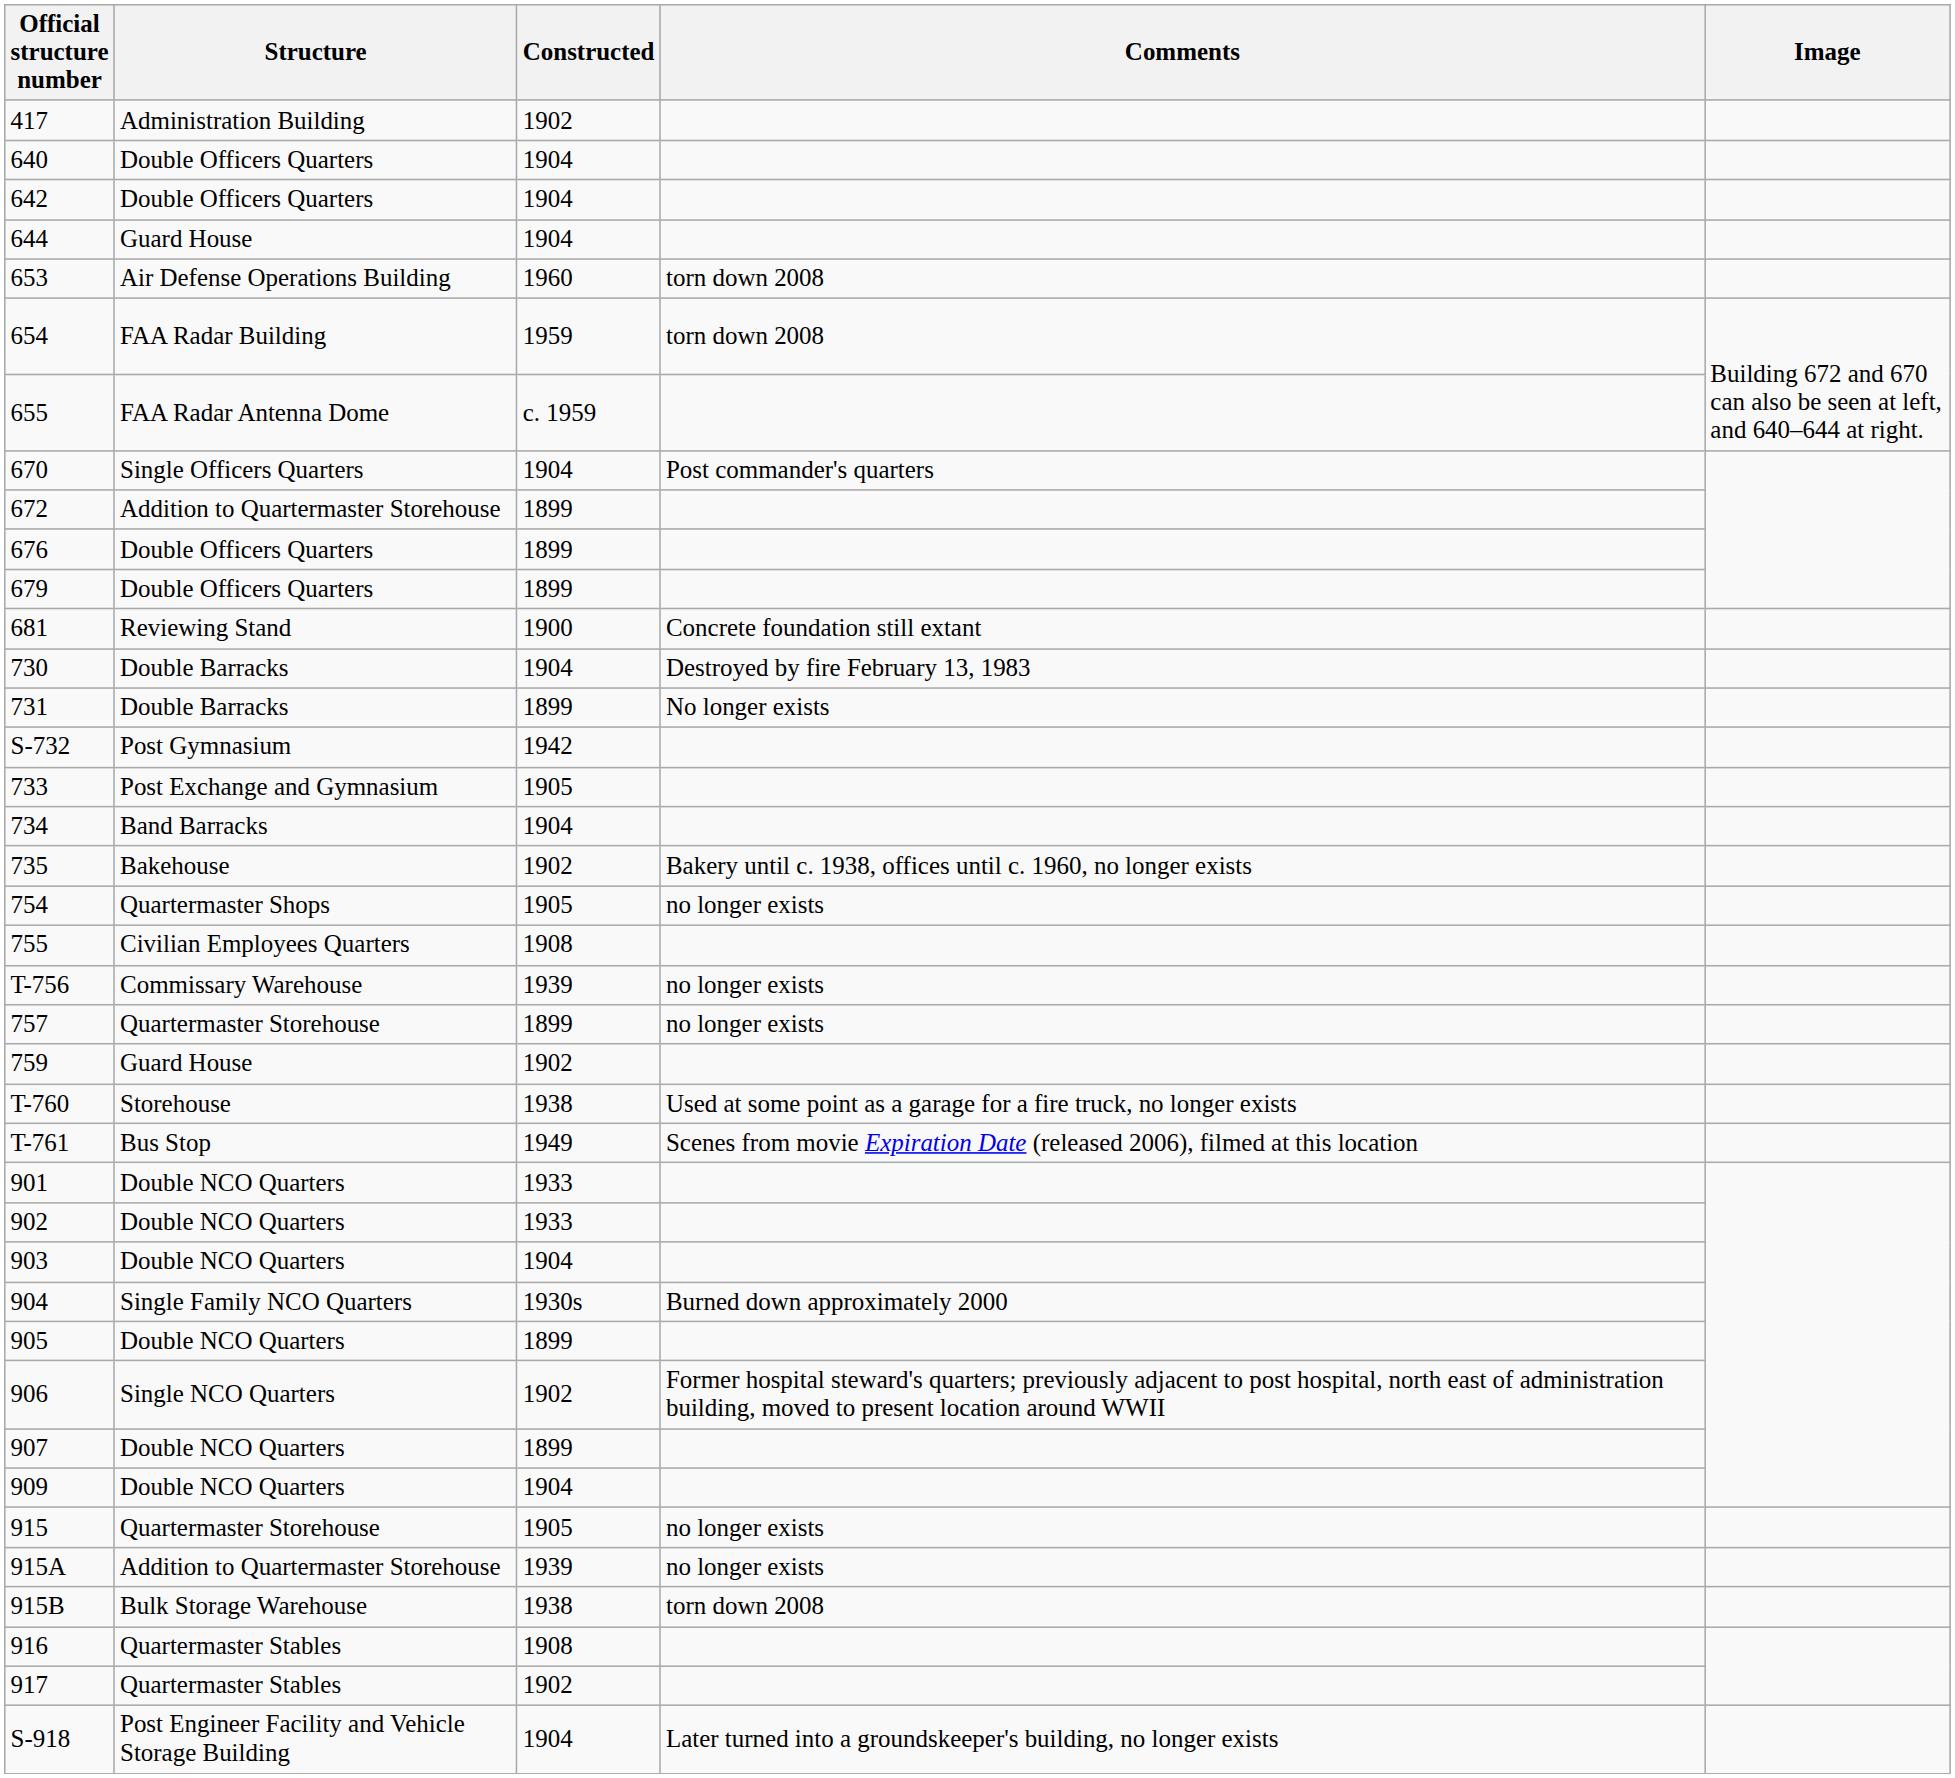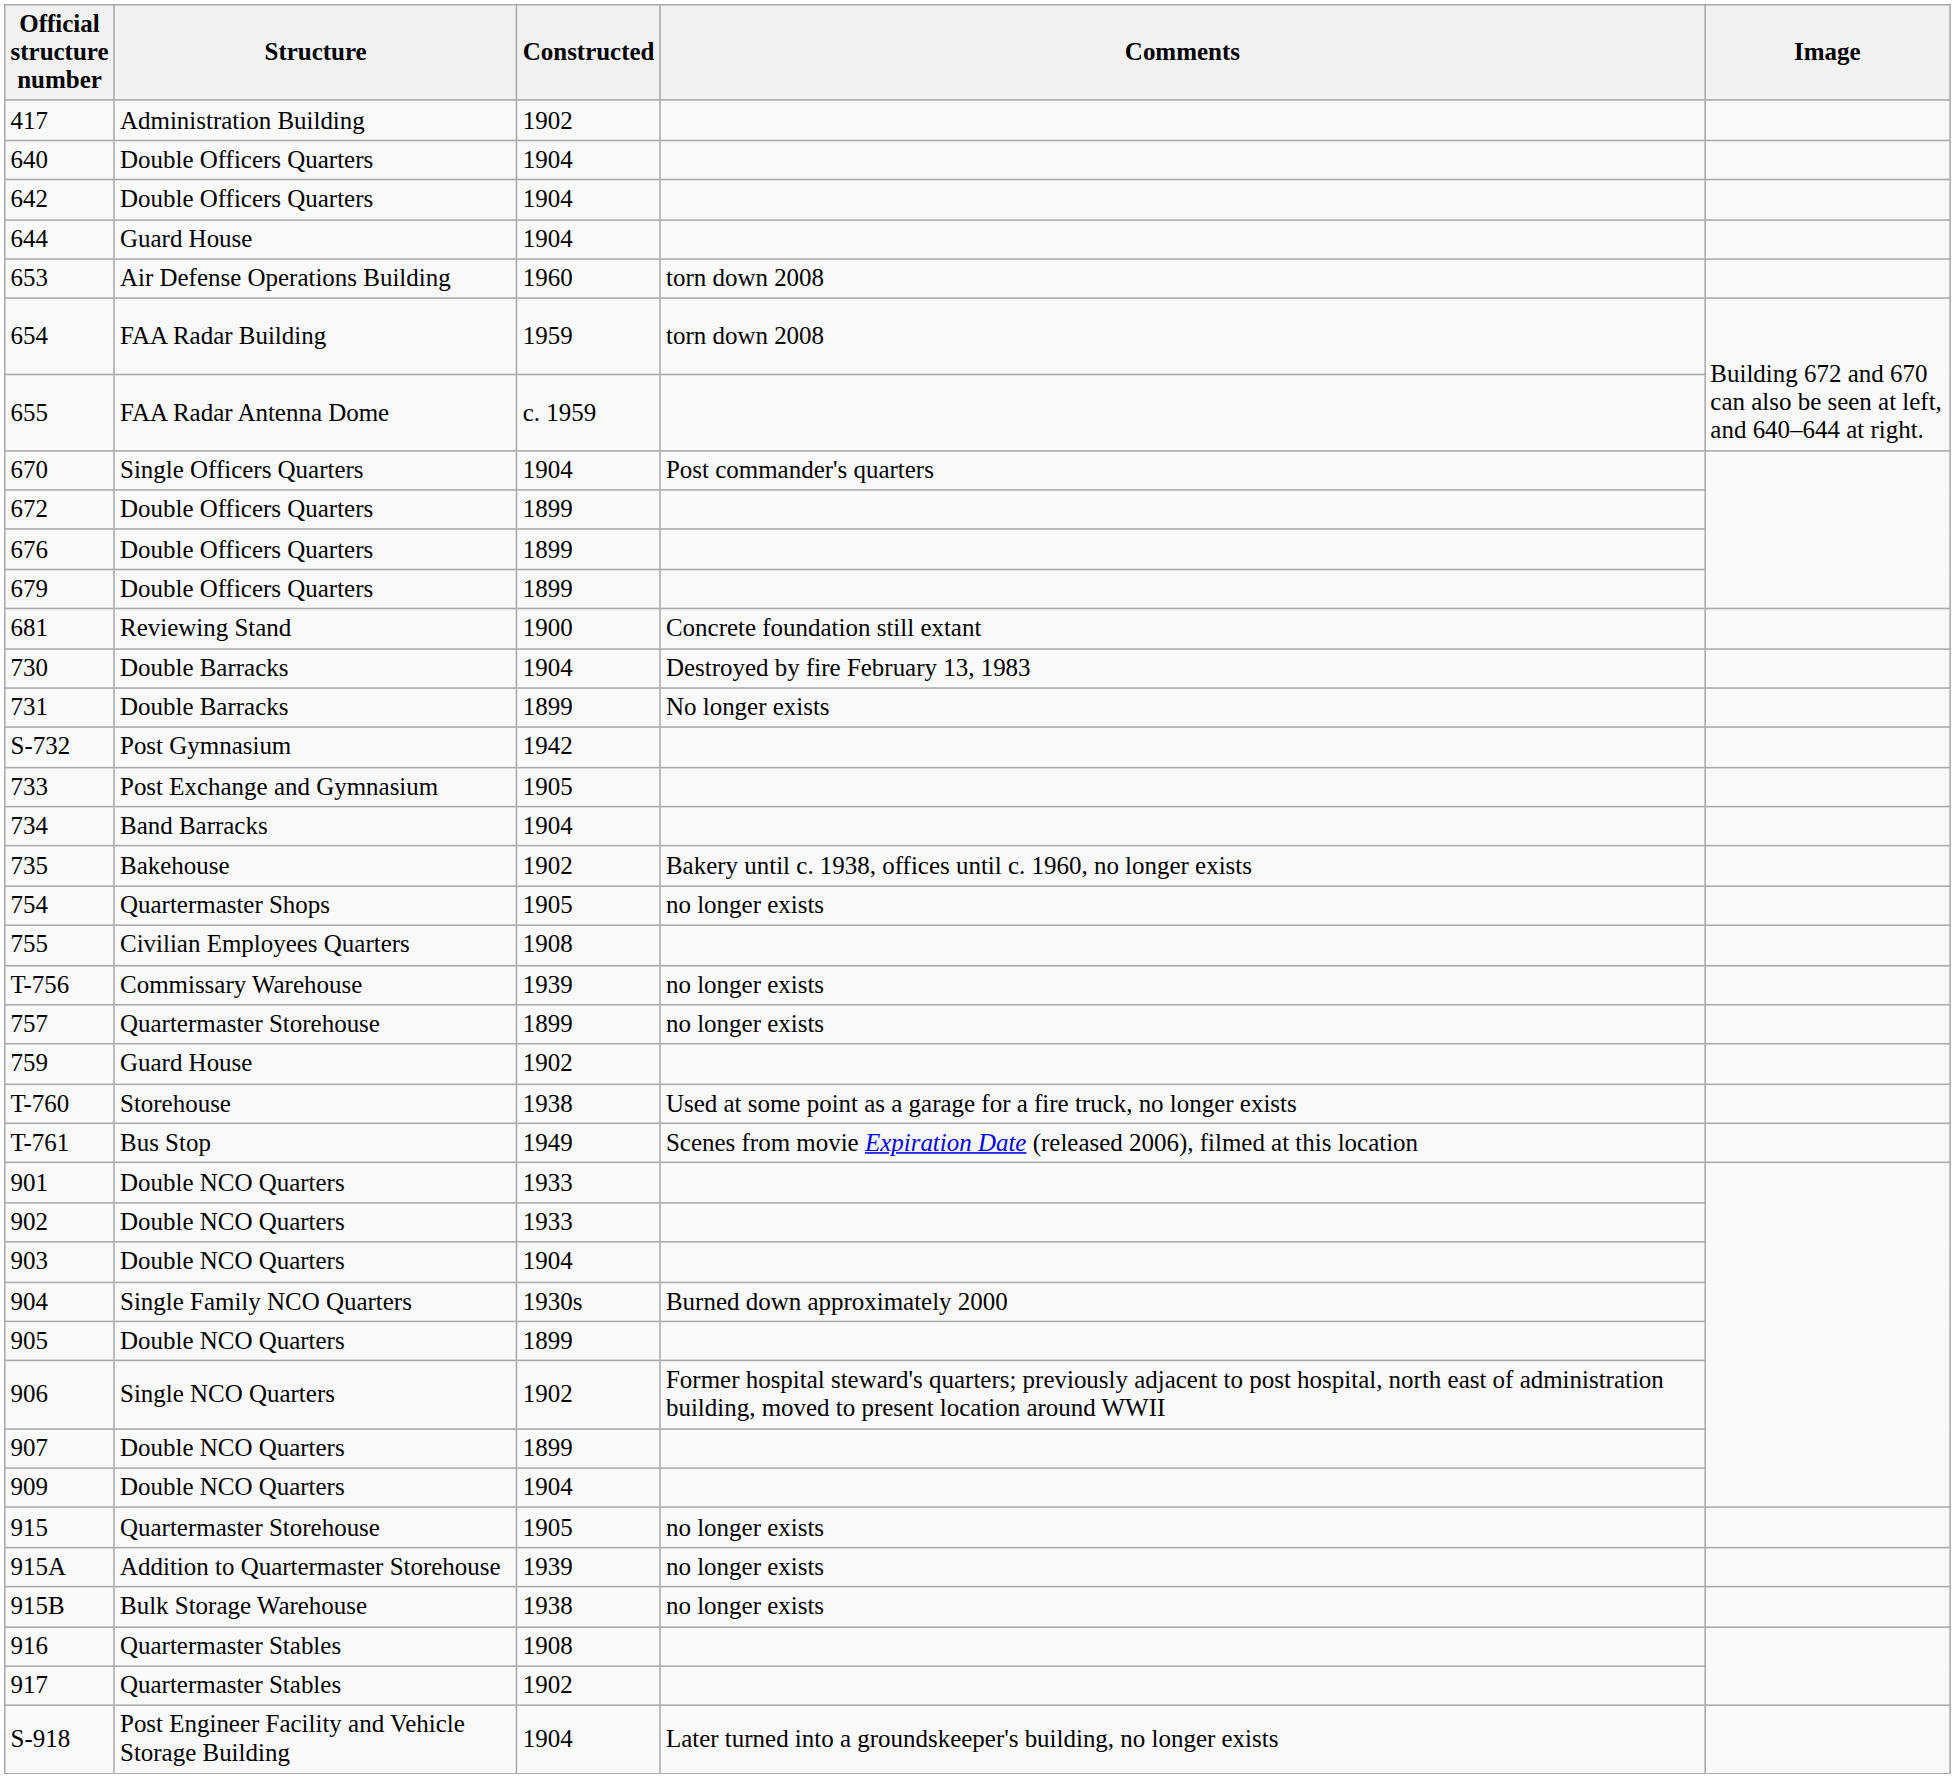672 | Structure: Addition to Quartermaster Storehouse -> Double Officers Quarters
915B | Comments: torn down 2008 -> no longer exists
